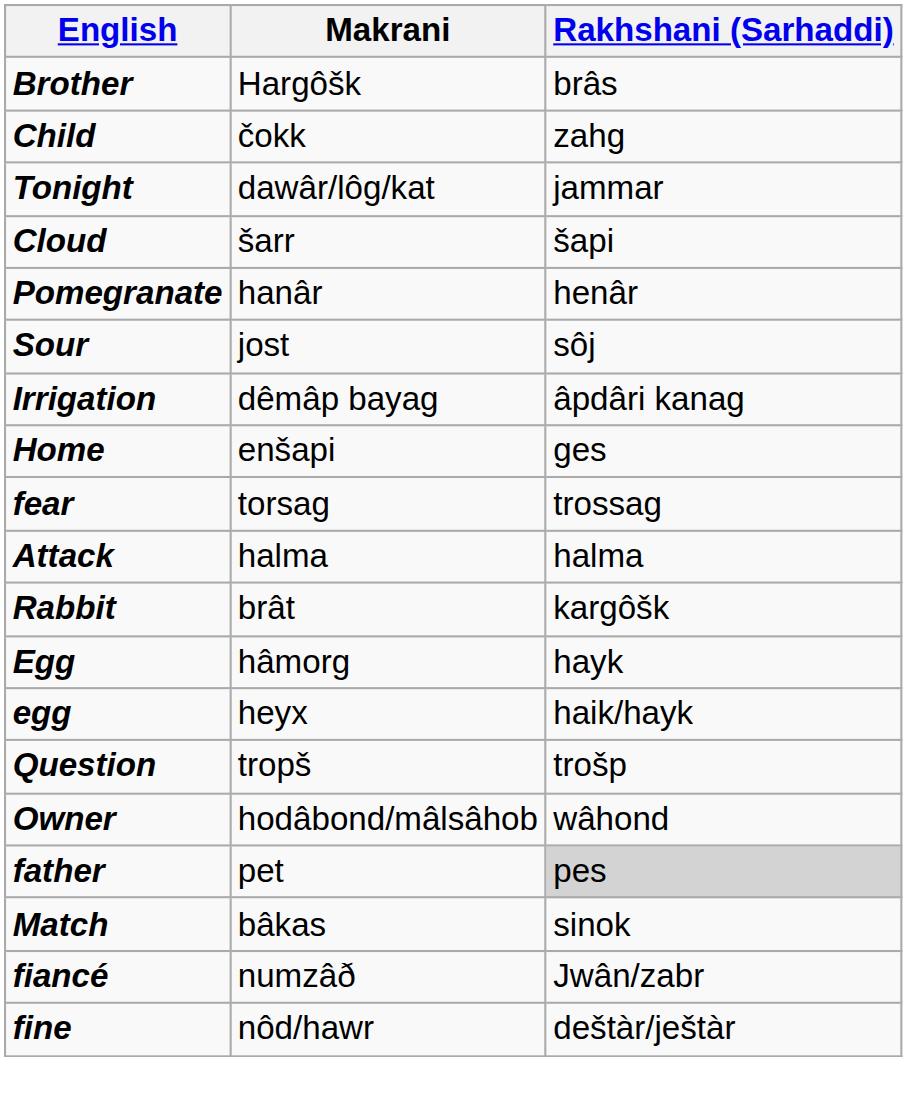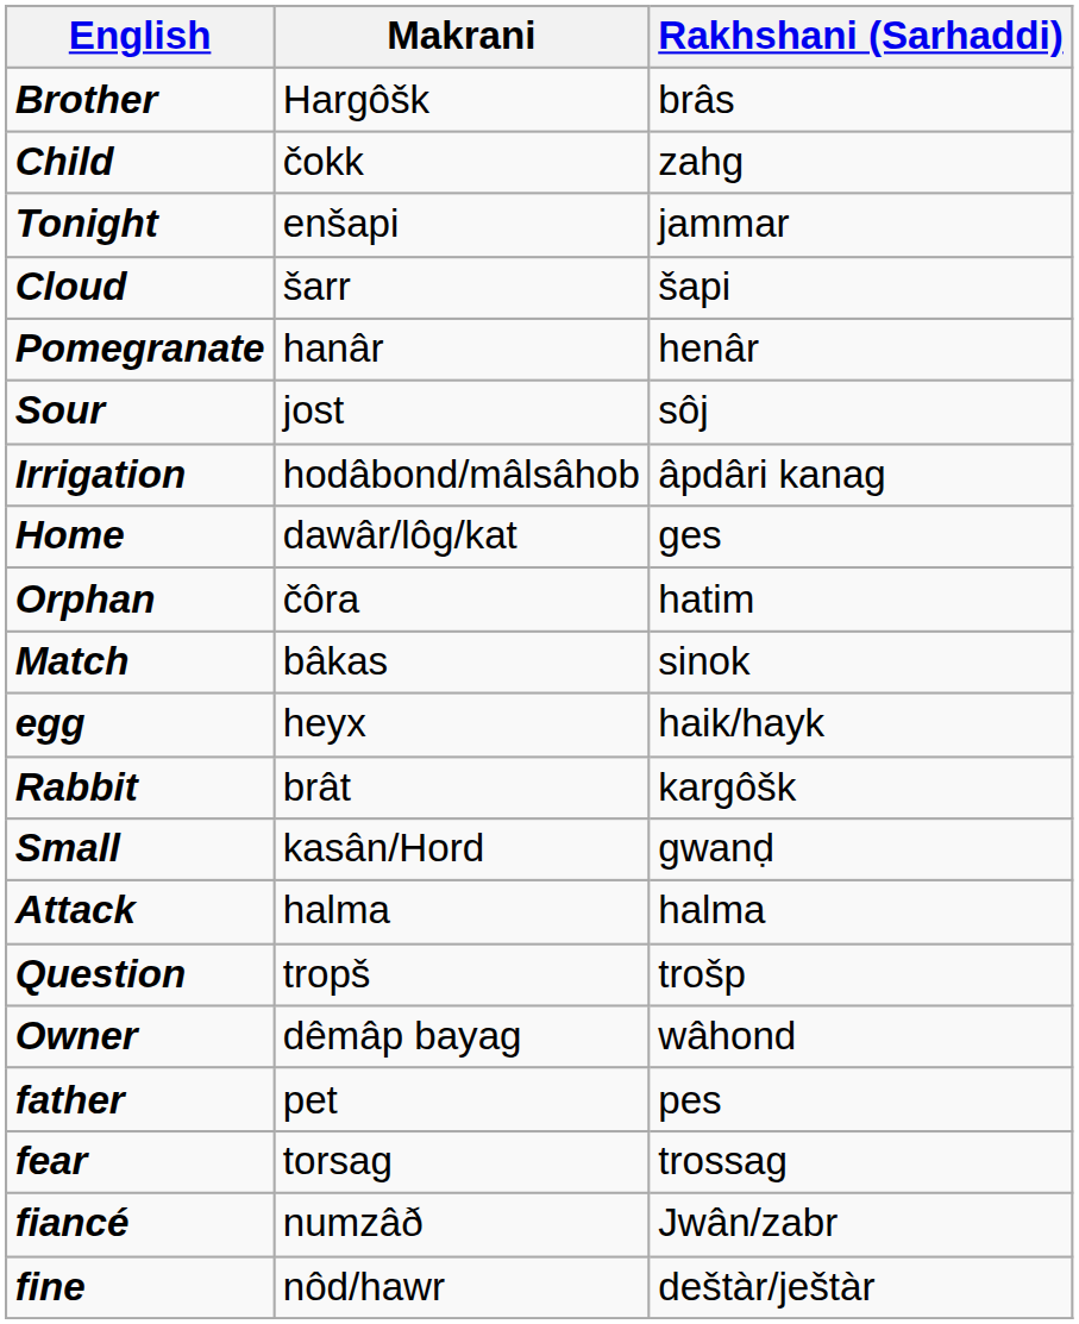Tonight | Makrani: dawâr/lôg/kat -> enšapi
Irrigation | Makrani: dêmâp bayag -> hodâbond/mâlsâhob
Home | Makrani: enšapi -> dawâr/lôg/kat
+ row: Orphan | čôra | hatim
rows swapped: Match <-> fear
rows swapped: Attack <-> egg
- row: Egg | hâmorg | hayk
+ row: Small | kasân/Hord | gwanḍ
Owner | Makrani: hodâbond/mâlsâhob -> dêmâp bayag
father | Rakhshani (Sarhaddi): lightgrey background -> no background
